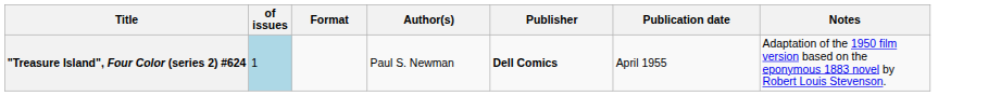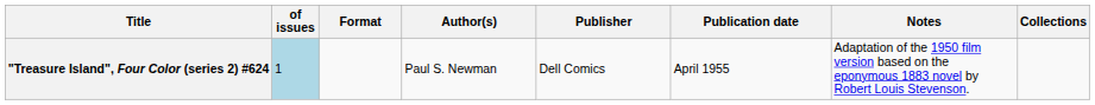+ column: Collections
"Treasure Island", Four Color (series 2) #624 | Publisher: bold -> normal
